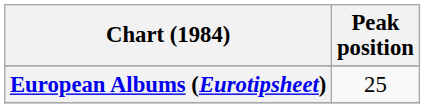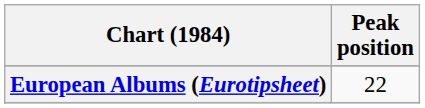European Albums (Eurotipsheet) | Peak position: 25 -> 22
